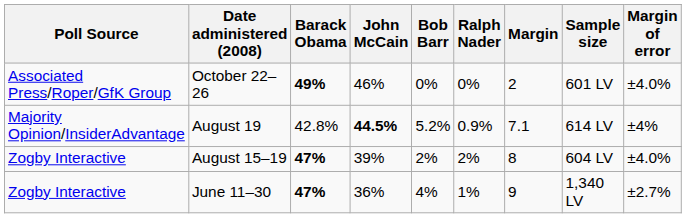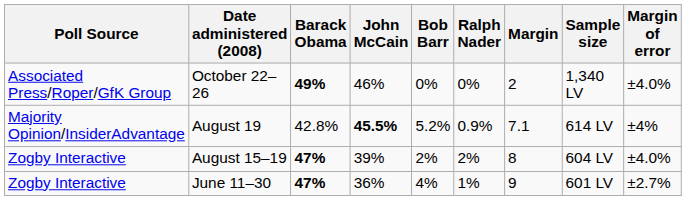October 22–26 | Sample size: 601 LV -> 1,340 LV
August 19 | John McCain: 44.5% -> 45.5%
June 11–30 | Sample size: 1,340 LV -> 601 LV
